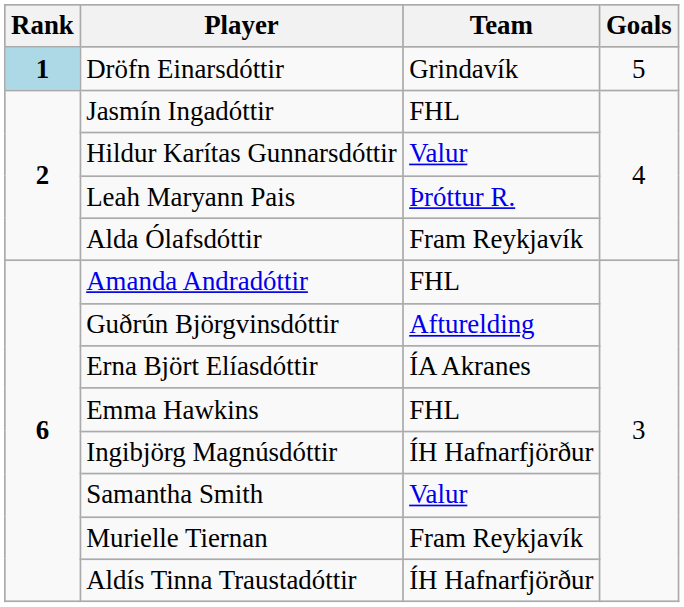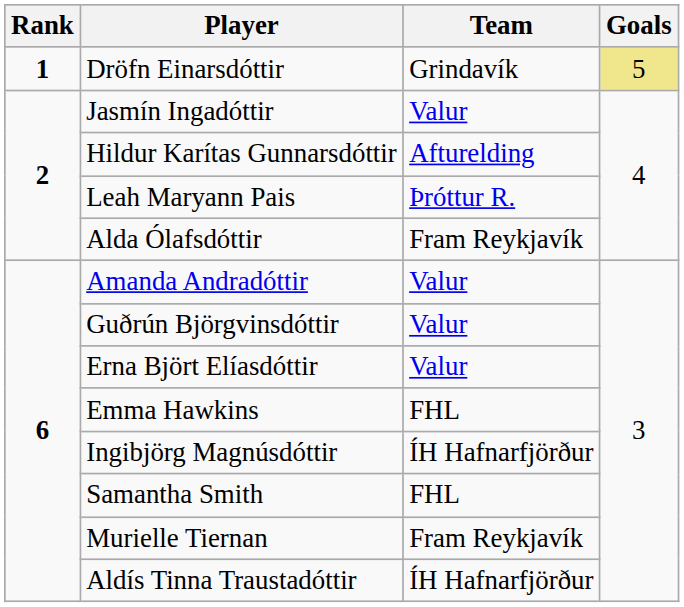Dröfn Einarsdóttir | Rank: lightblue background -> no background
Dröfn Einarsdóttir | Goals: no background -> khaki background
Jasmín Ingadóttir | Team: FHL -> Valur
Hildur Karítas Gunnarsdóttir | Team: Valur -> Afturelding
Amanda Andradóttir | Team: FHL -> Valur
Guðrún Björgvinsdóttir | Team: Afturelding -> Valur
Erna Björt Elíasdóttir | Team: ÍA Akranes -> Valur
Samantha Smith | Team: Valur -> FHL
